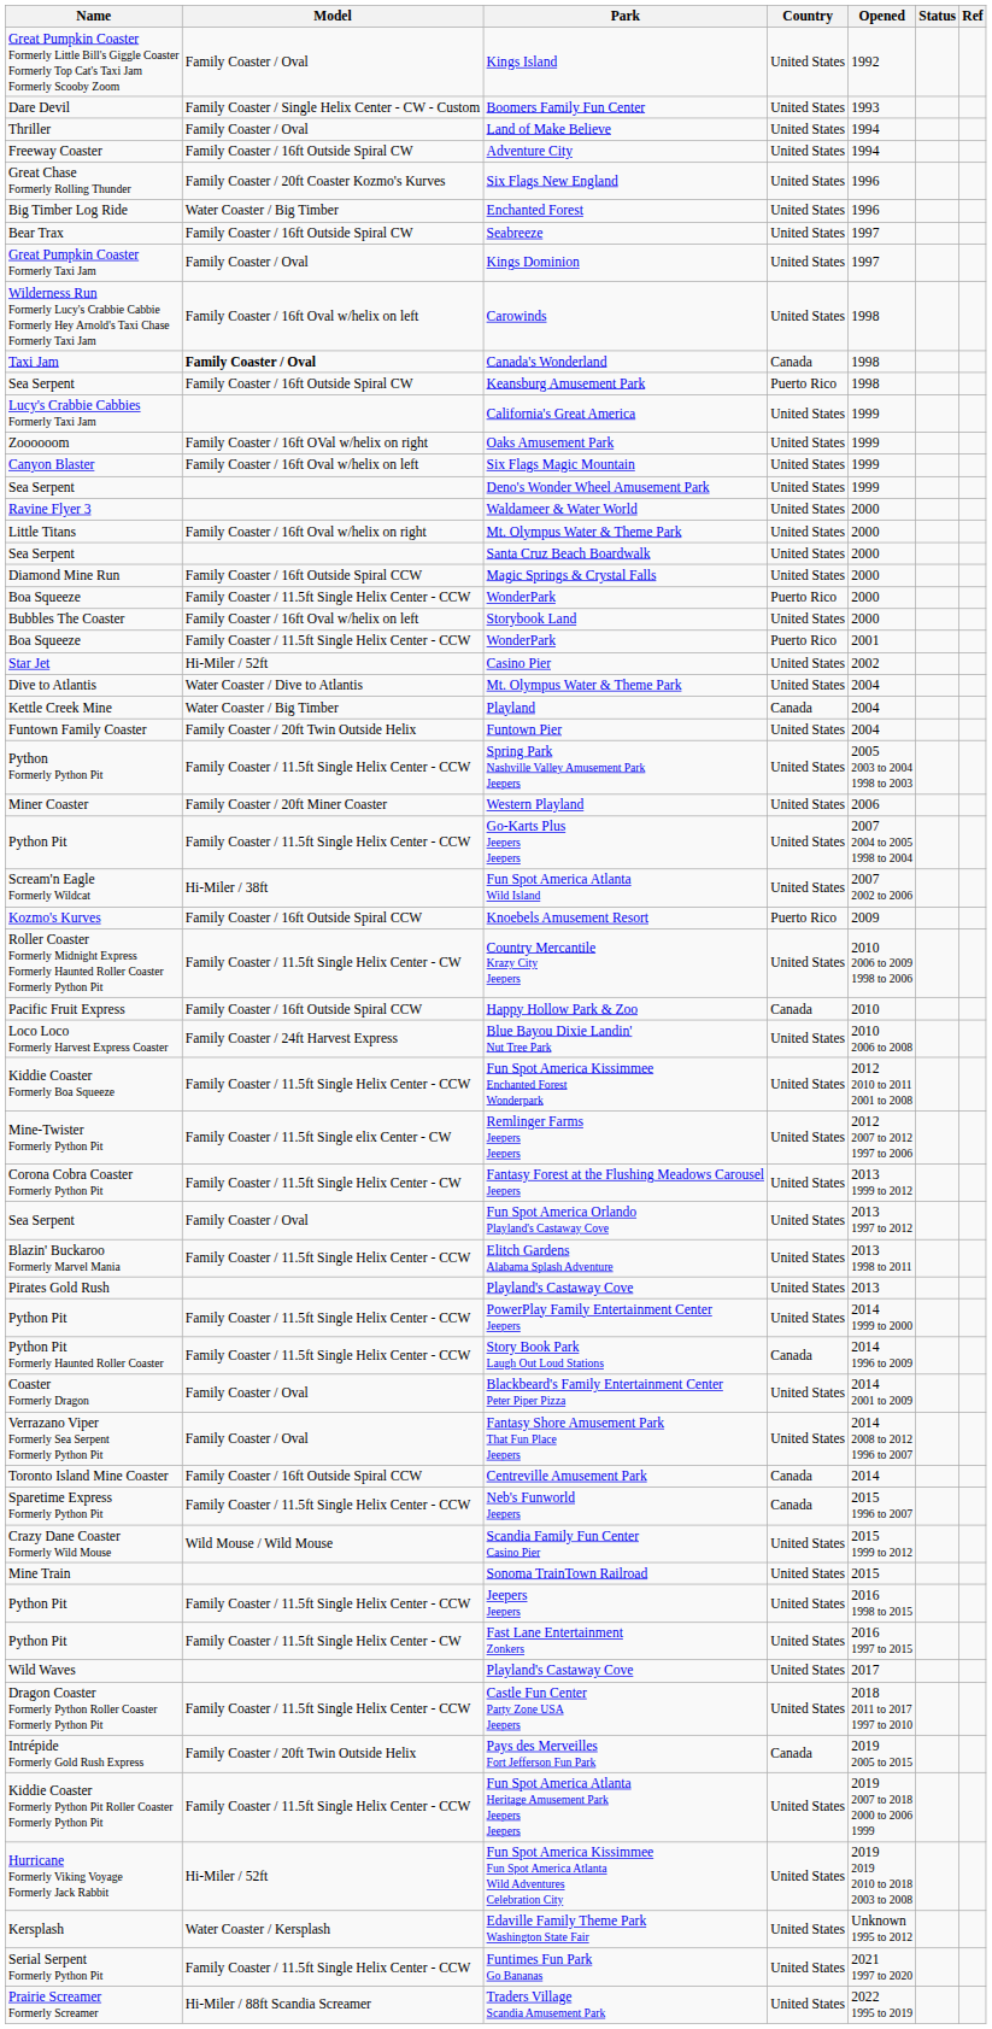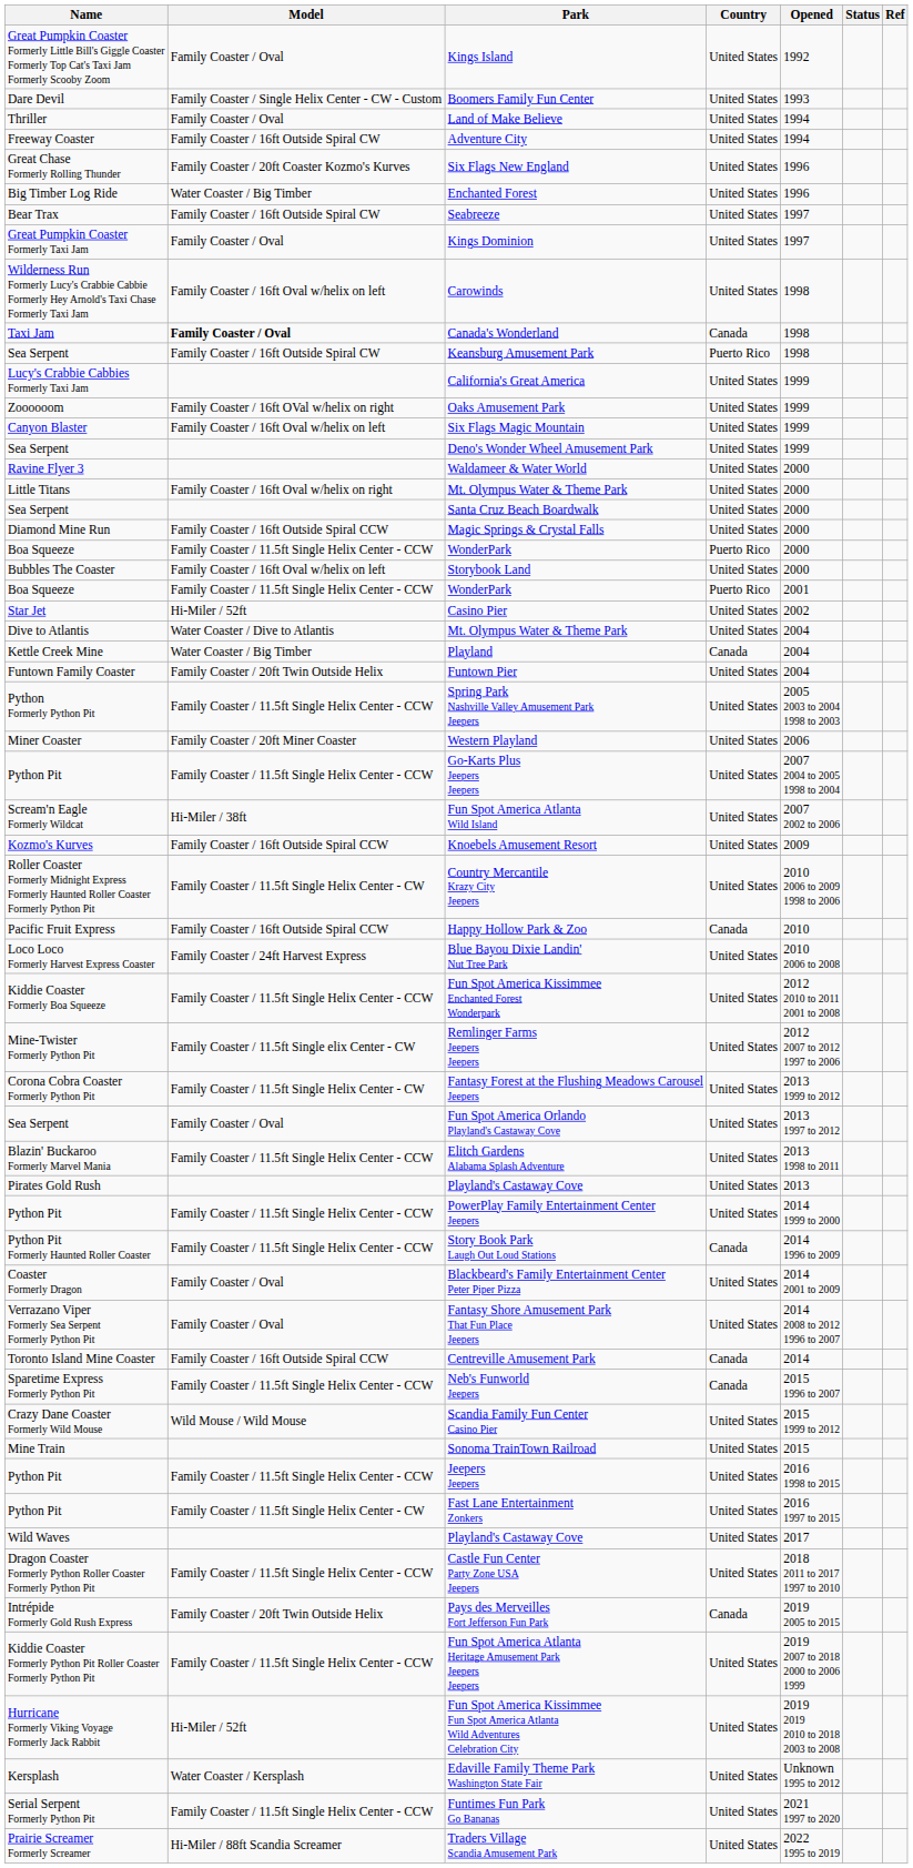Knoebels Amusement Resort | Country: Puerto Rico -> United States
